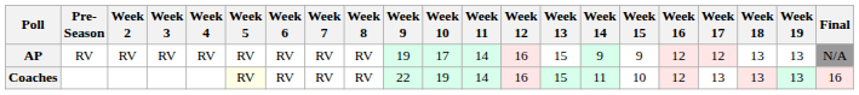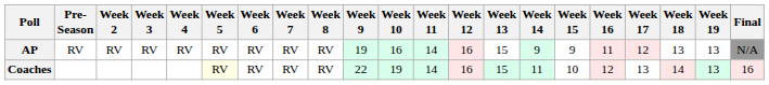AP | Week 10: 17 -> 16
AP | Week 16: 12 -> 11
Coaches | Week 18: 13 -> 14
